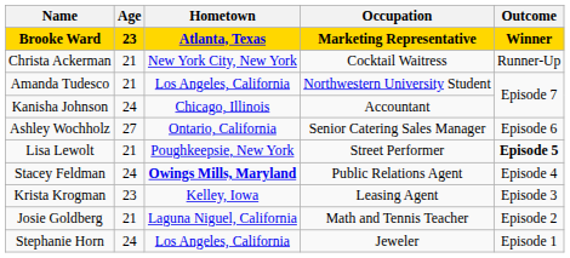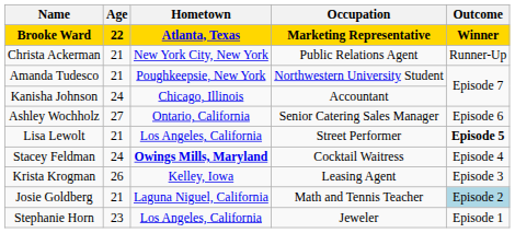Brooke Ward | Age: 23 -> 22
Christa Ackerman | Occupation: Cocktail Waitress -> Public Relations Agent
Amanda Tudesco | Hometown: Los Angeles, California -> Poughkeepsie, New York
Lisa Lewolt | Hometown: Poughkeepsie, New York -> Los Angeles, California
Stacey Feldman | Occupation: Public Relations Agent -> Cocktail Waitress
Krista Krogman | Age: 23 -> 26
Josie Goldberg | Outcome: no background -> lightblue background
Stephanie Horn | Age: 24 -> 23
